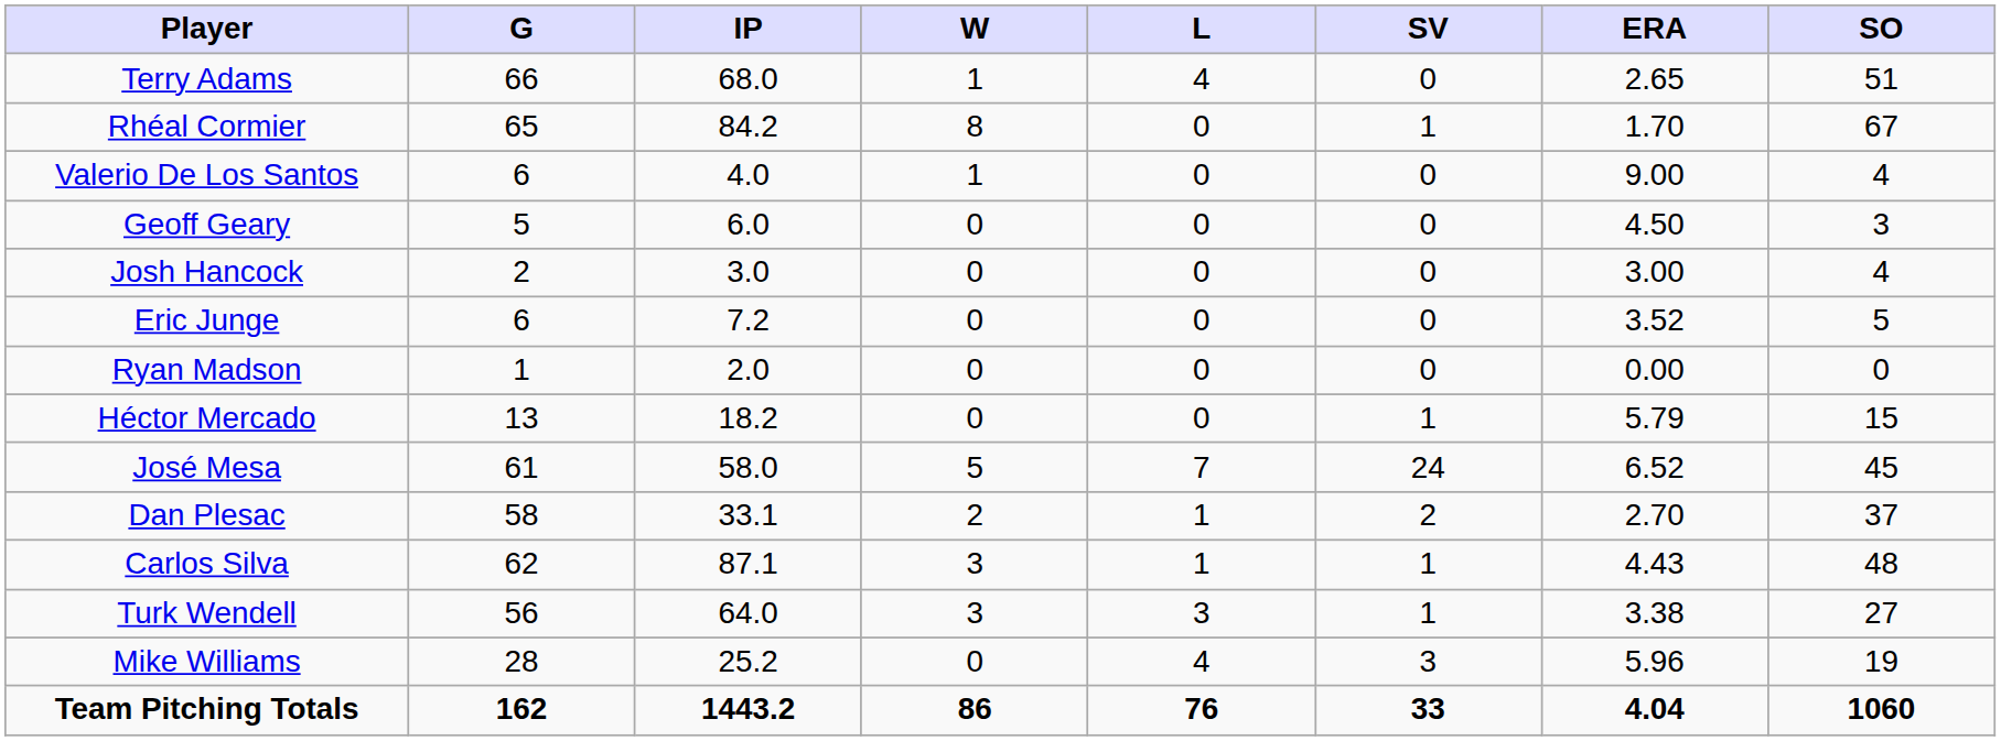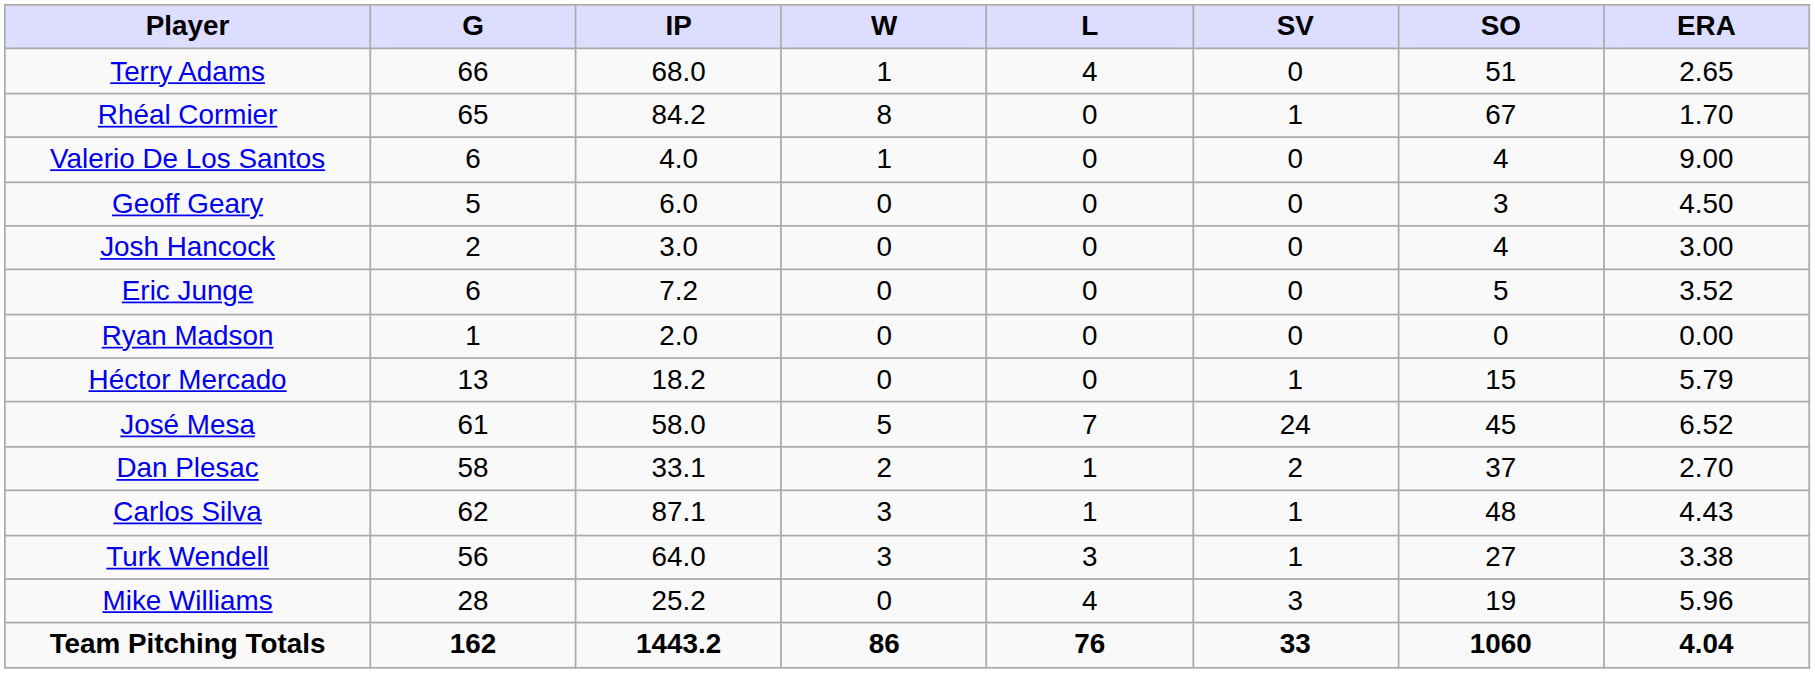columns swapped: ERA <-> SO
